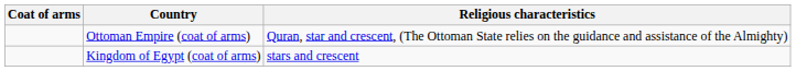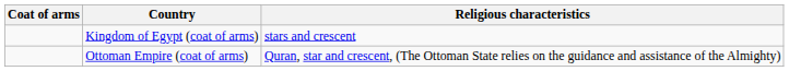rows swapped: Kingdom of Egypt (coat of arms) <-> Ottoman Empire (coat of arms)
